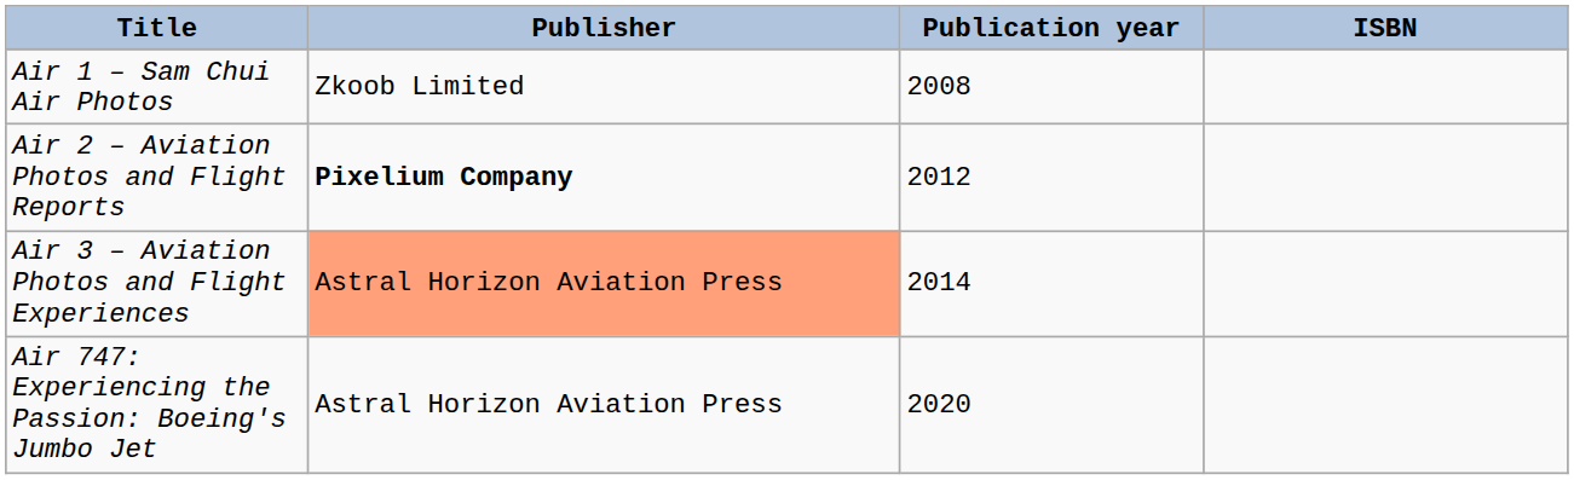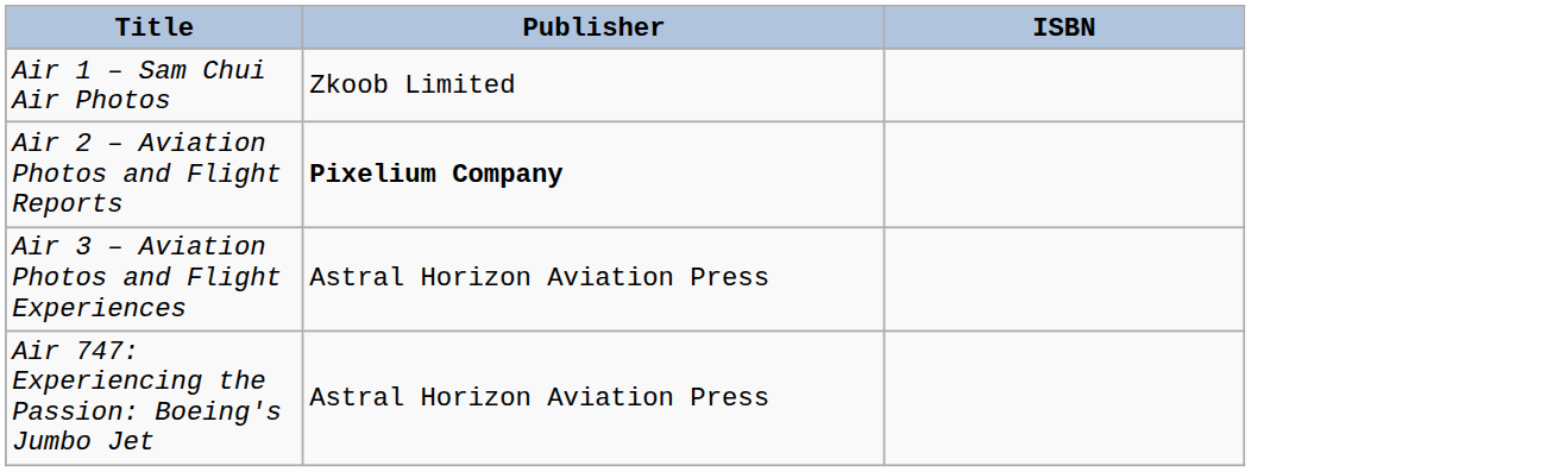- column: Publication year | 2008 | 2012 | 2014 | 2020
Air 3 – Aviation Photos and Flight Experiences | Publisher: lightsalmon background -> no background
